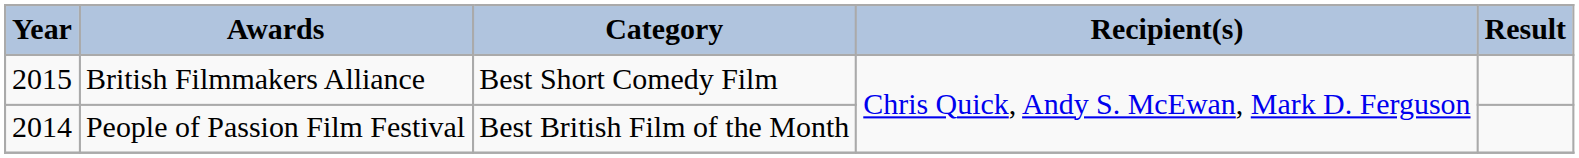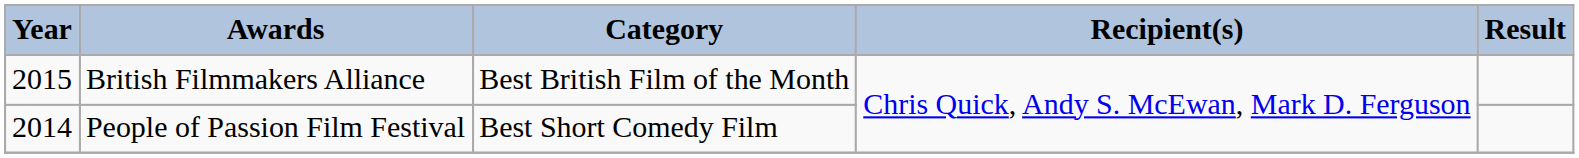British Filmmakers Alliance | Category: Best Short Comedy Film -> Best British Film of the Month
People of Passion Film Festival | Category: Best British Film of the Month -> Best Short Comedy Film
